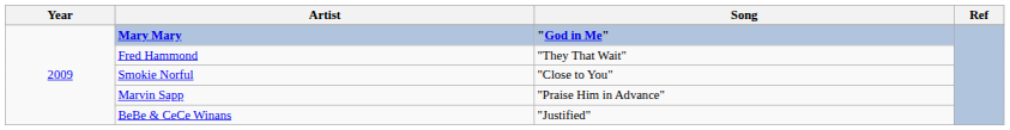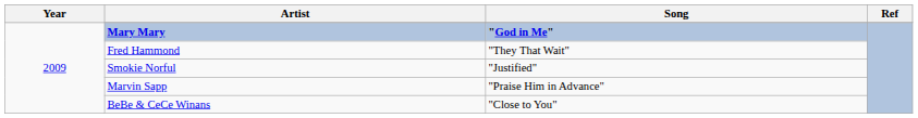Smokie Norful | Song: "Close to You" -> "Justified"
BeBe & CeCe Winans | Song: "Justified" -> "Close to You"
